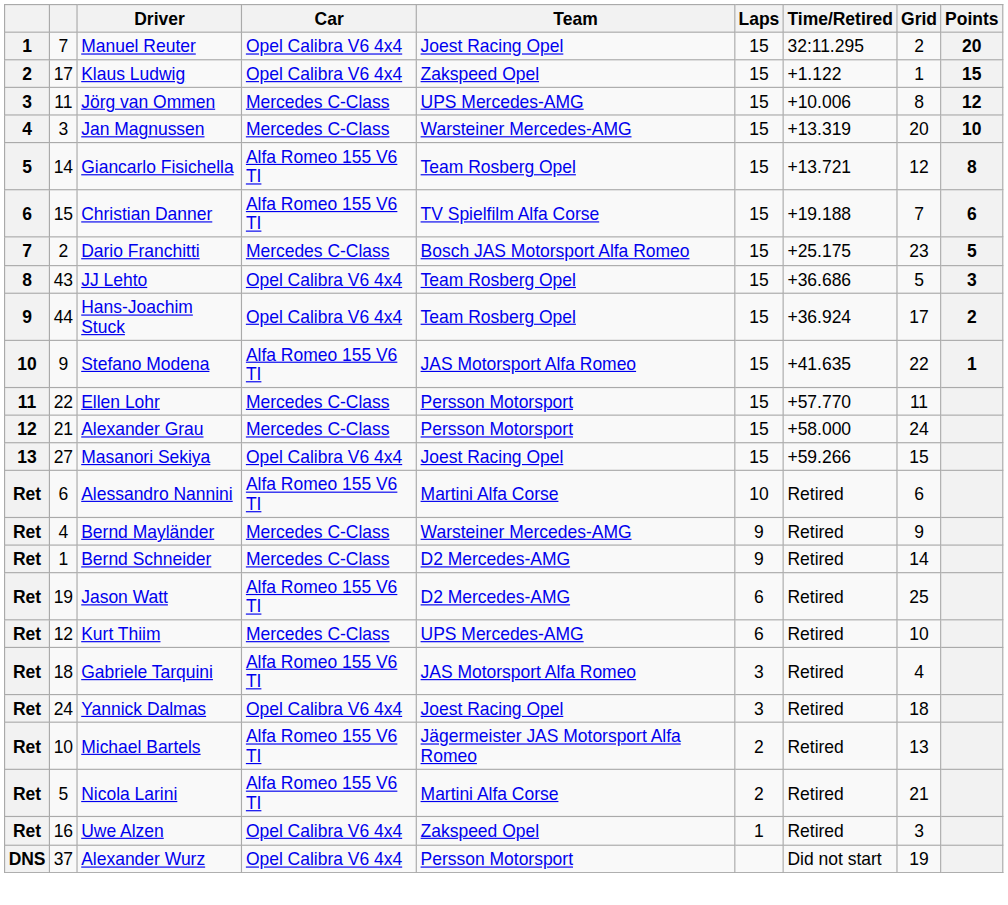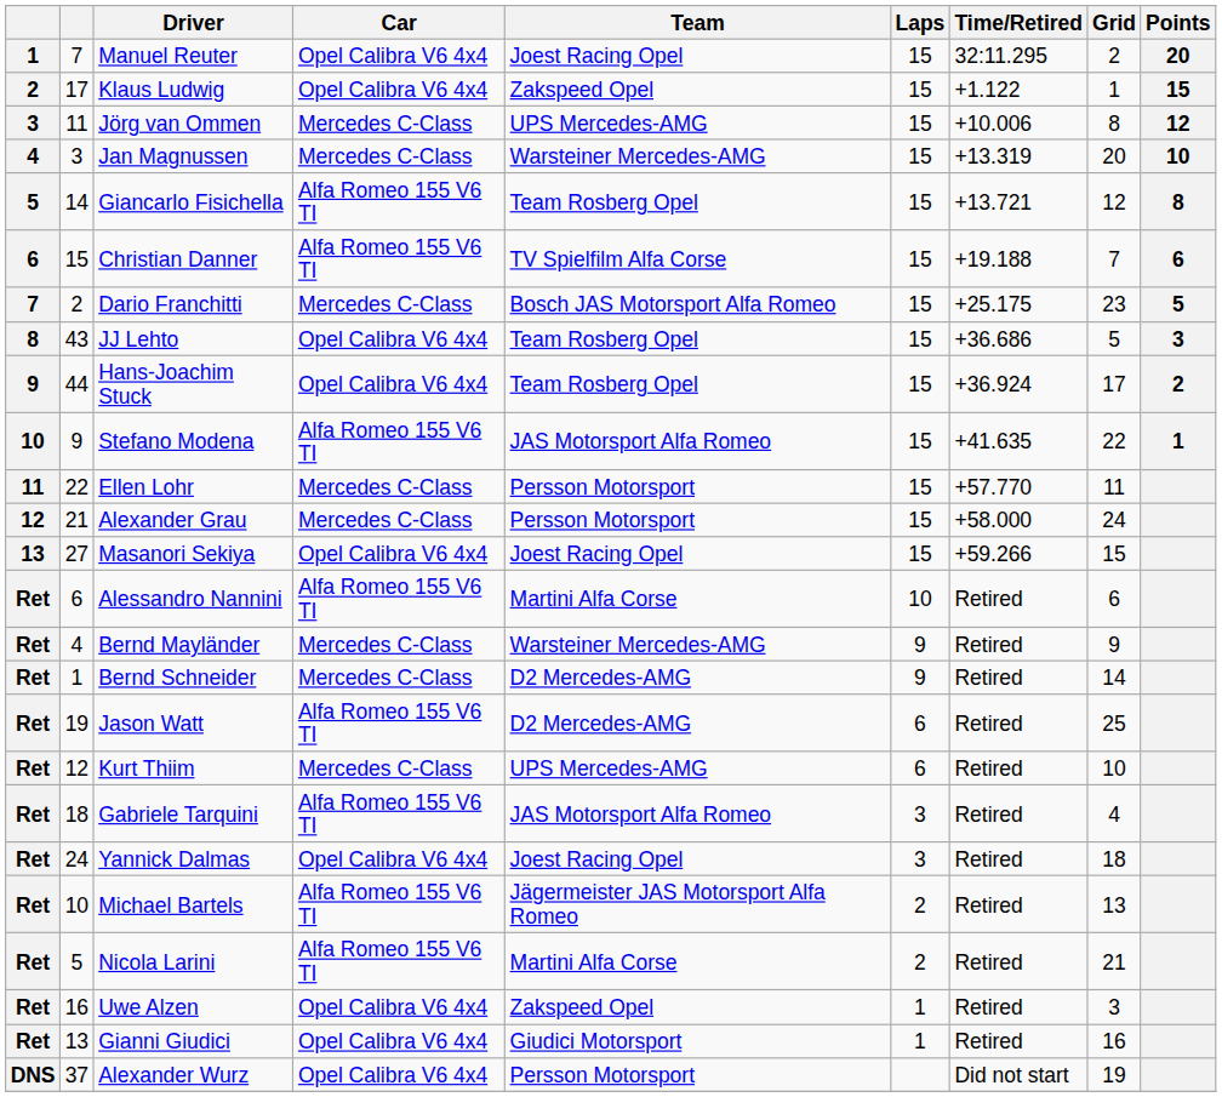+ row: Ret | 13 | Gianni Giudici | Opel Calibra V6 4x4 | Giudici Motorsport | 1 | Retired | 16
